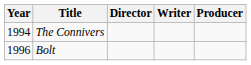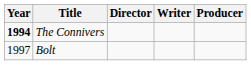The Connivers | Year: normal -> bold
Bolt | Year: 1996 -> 1997
